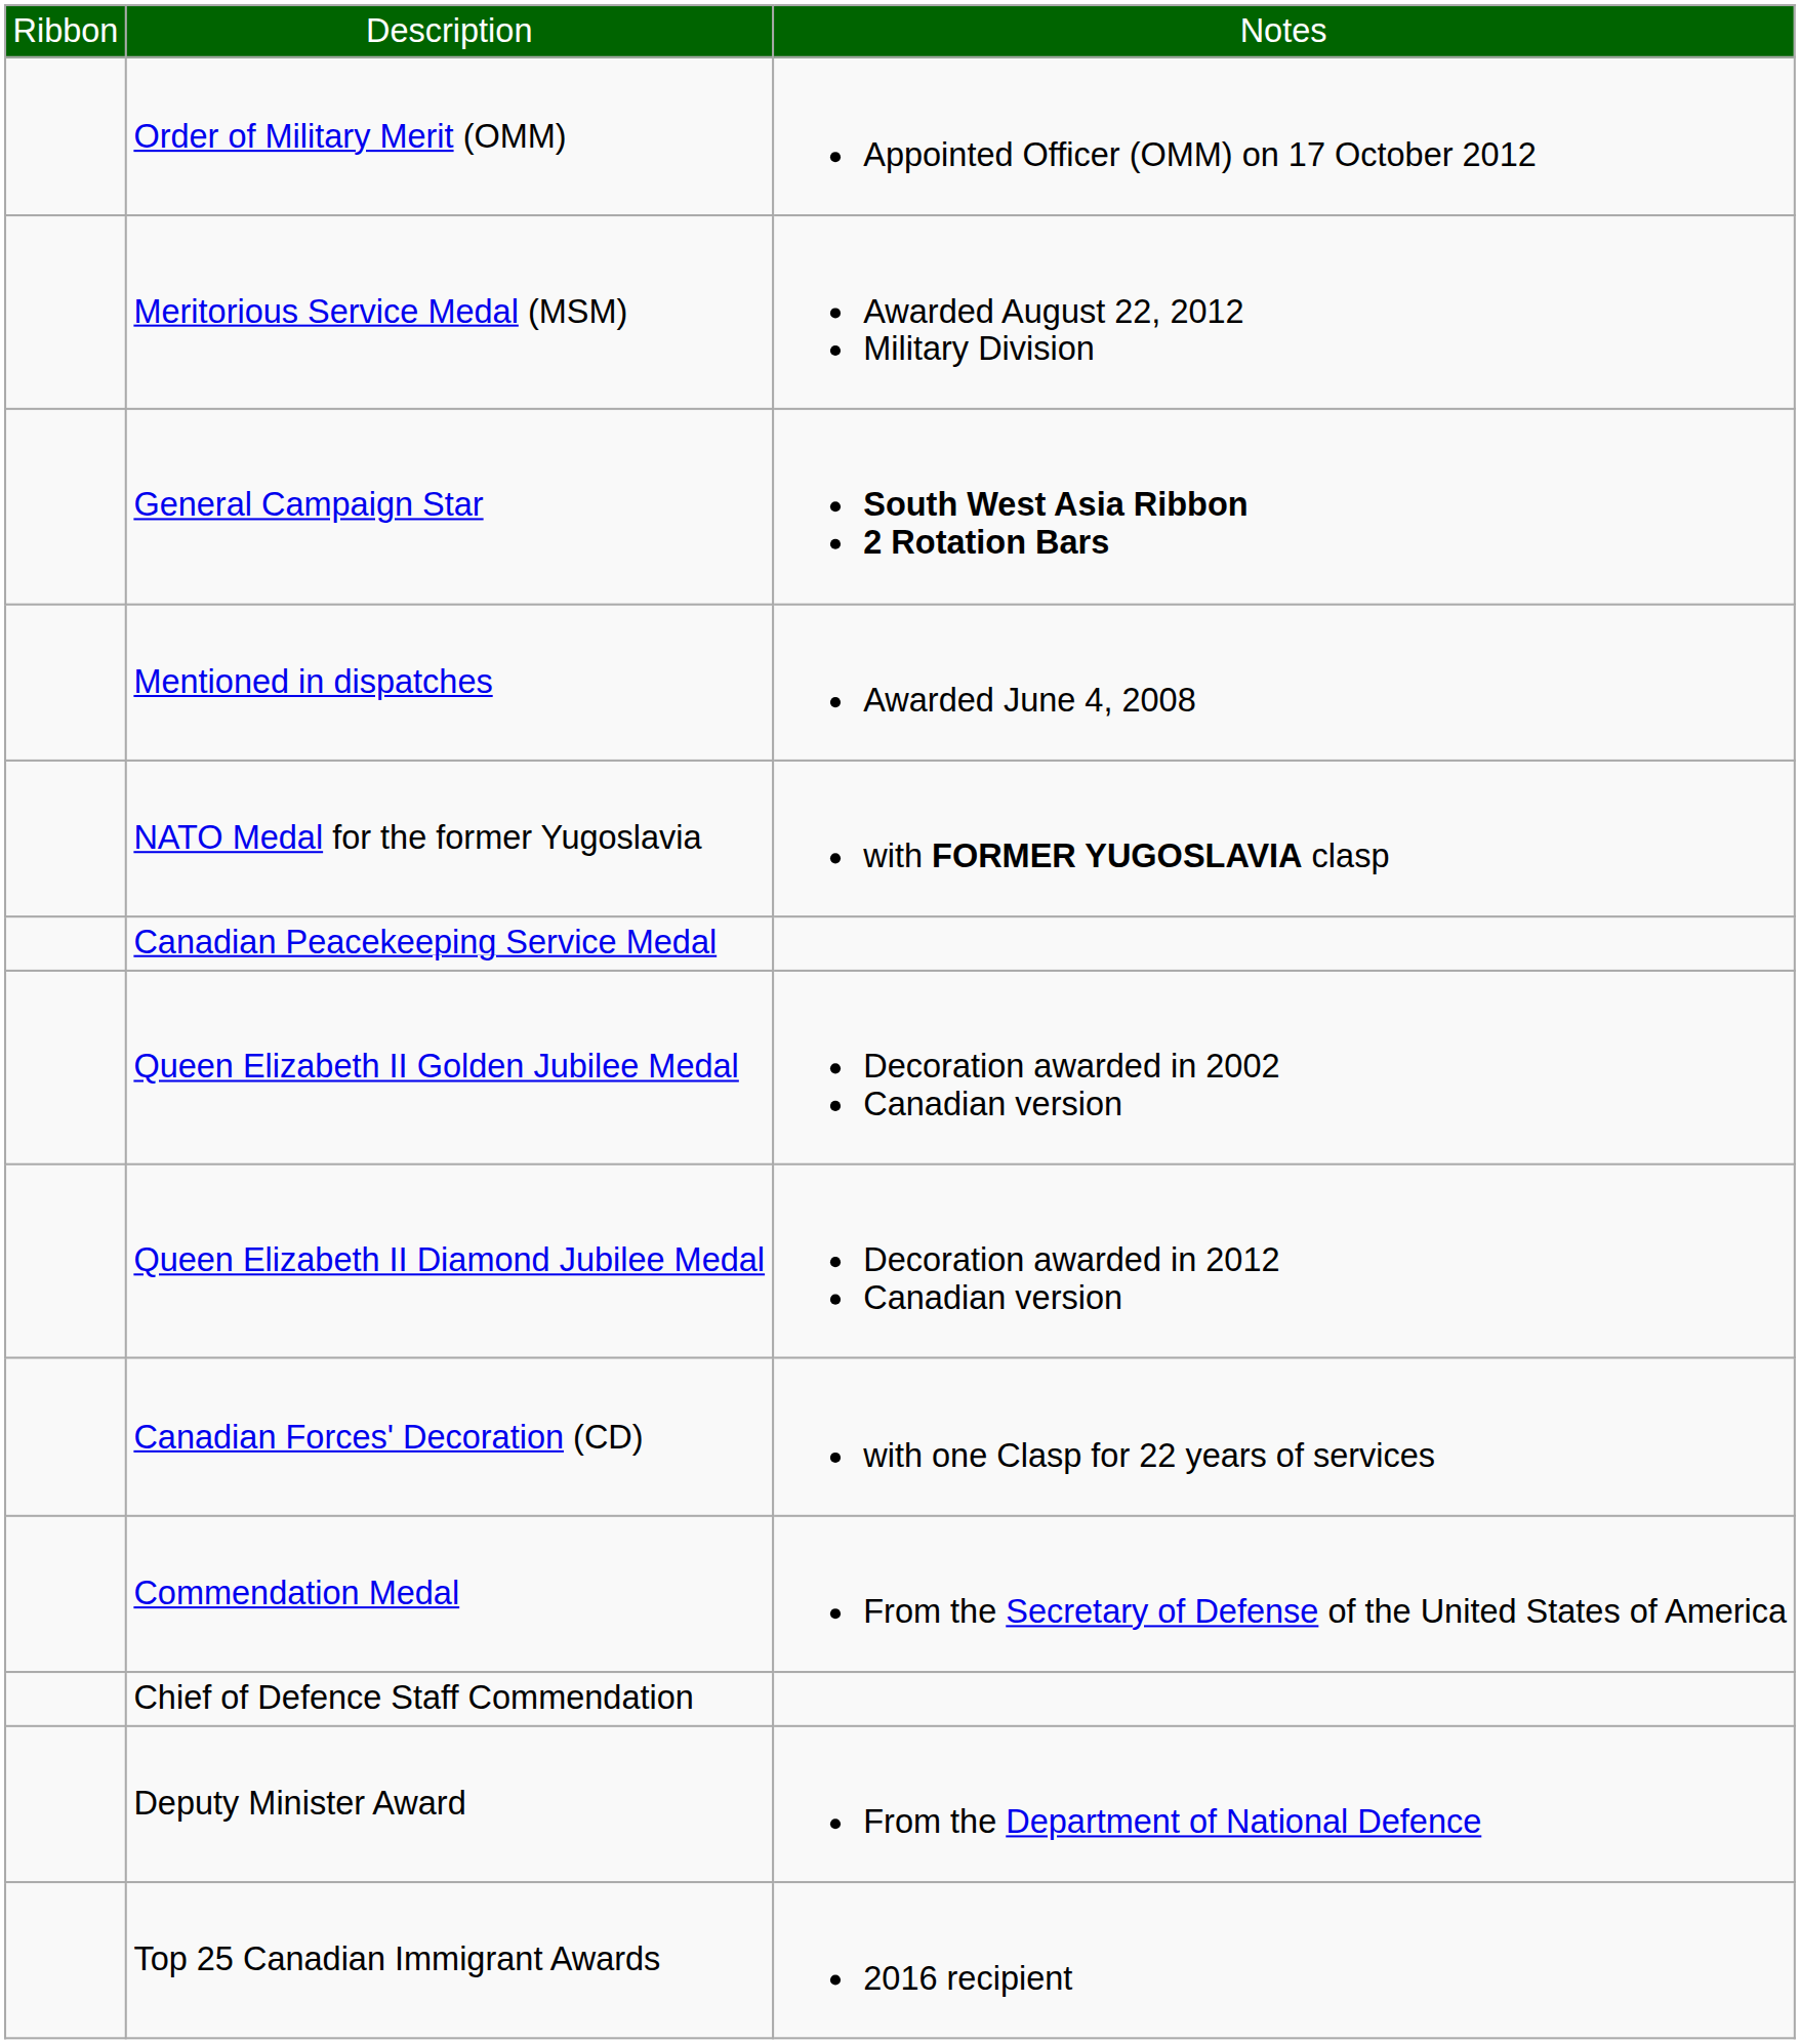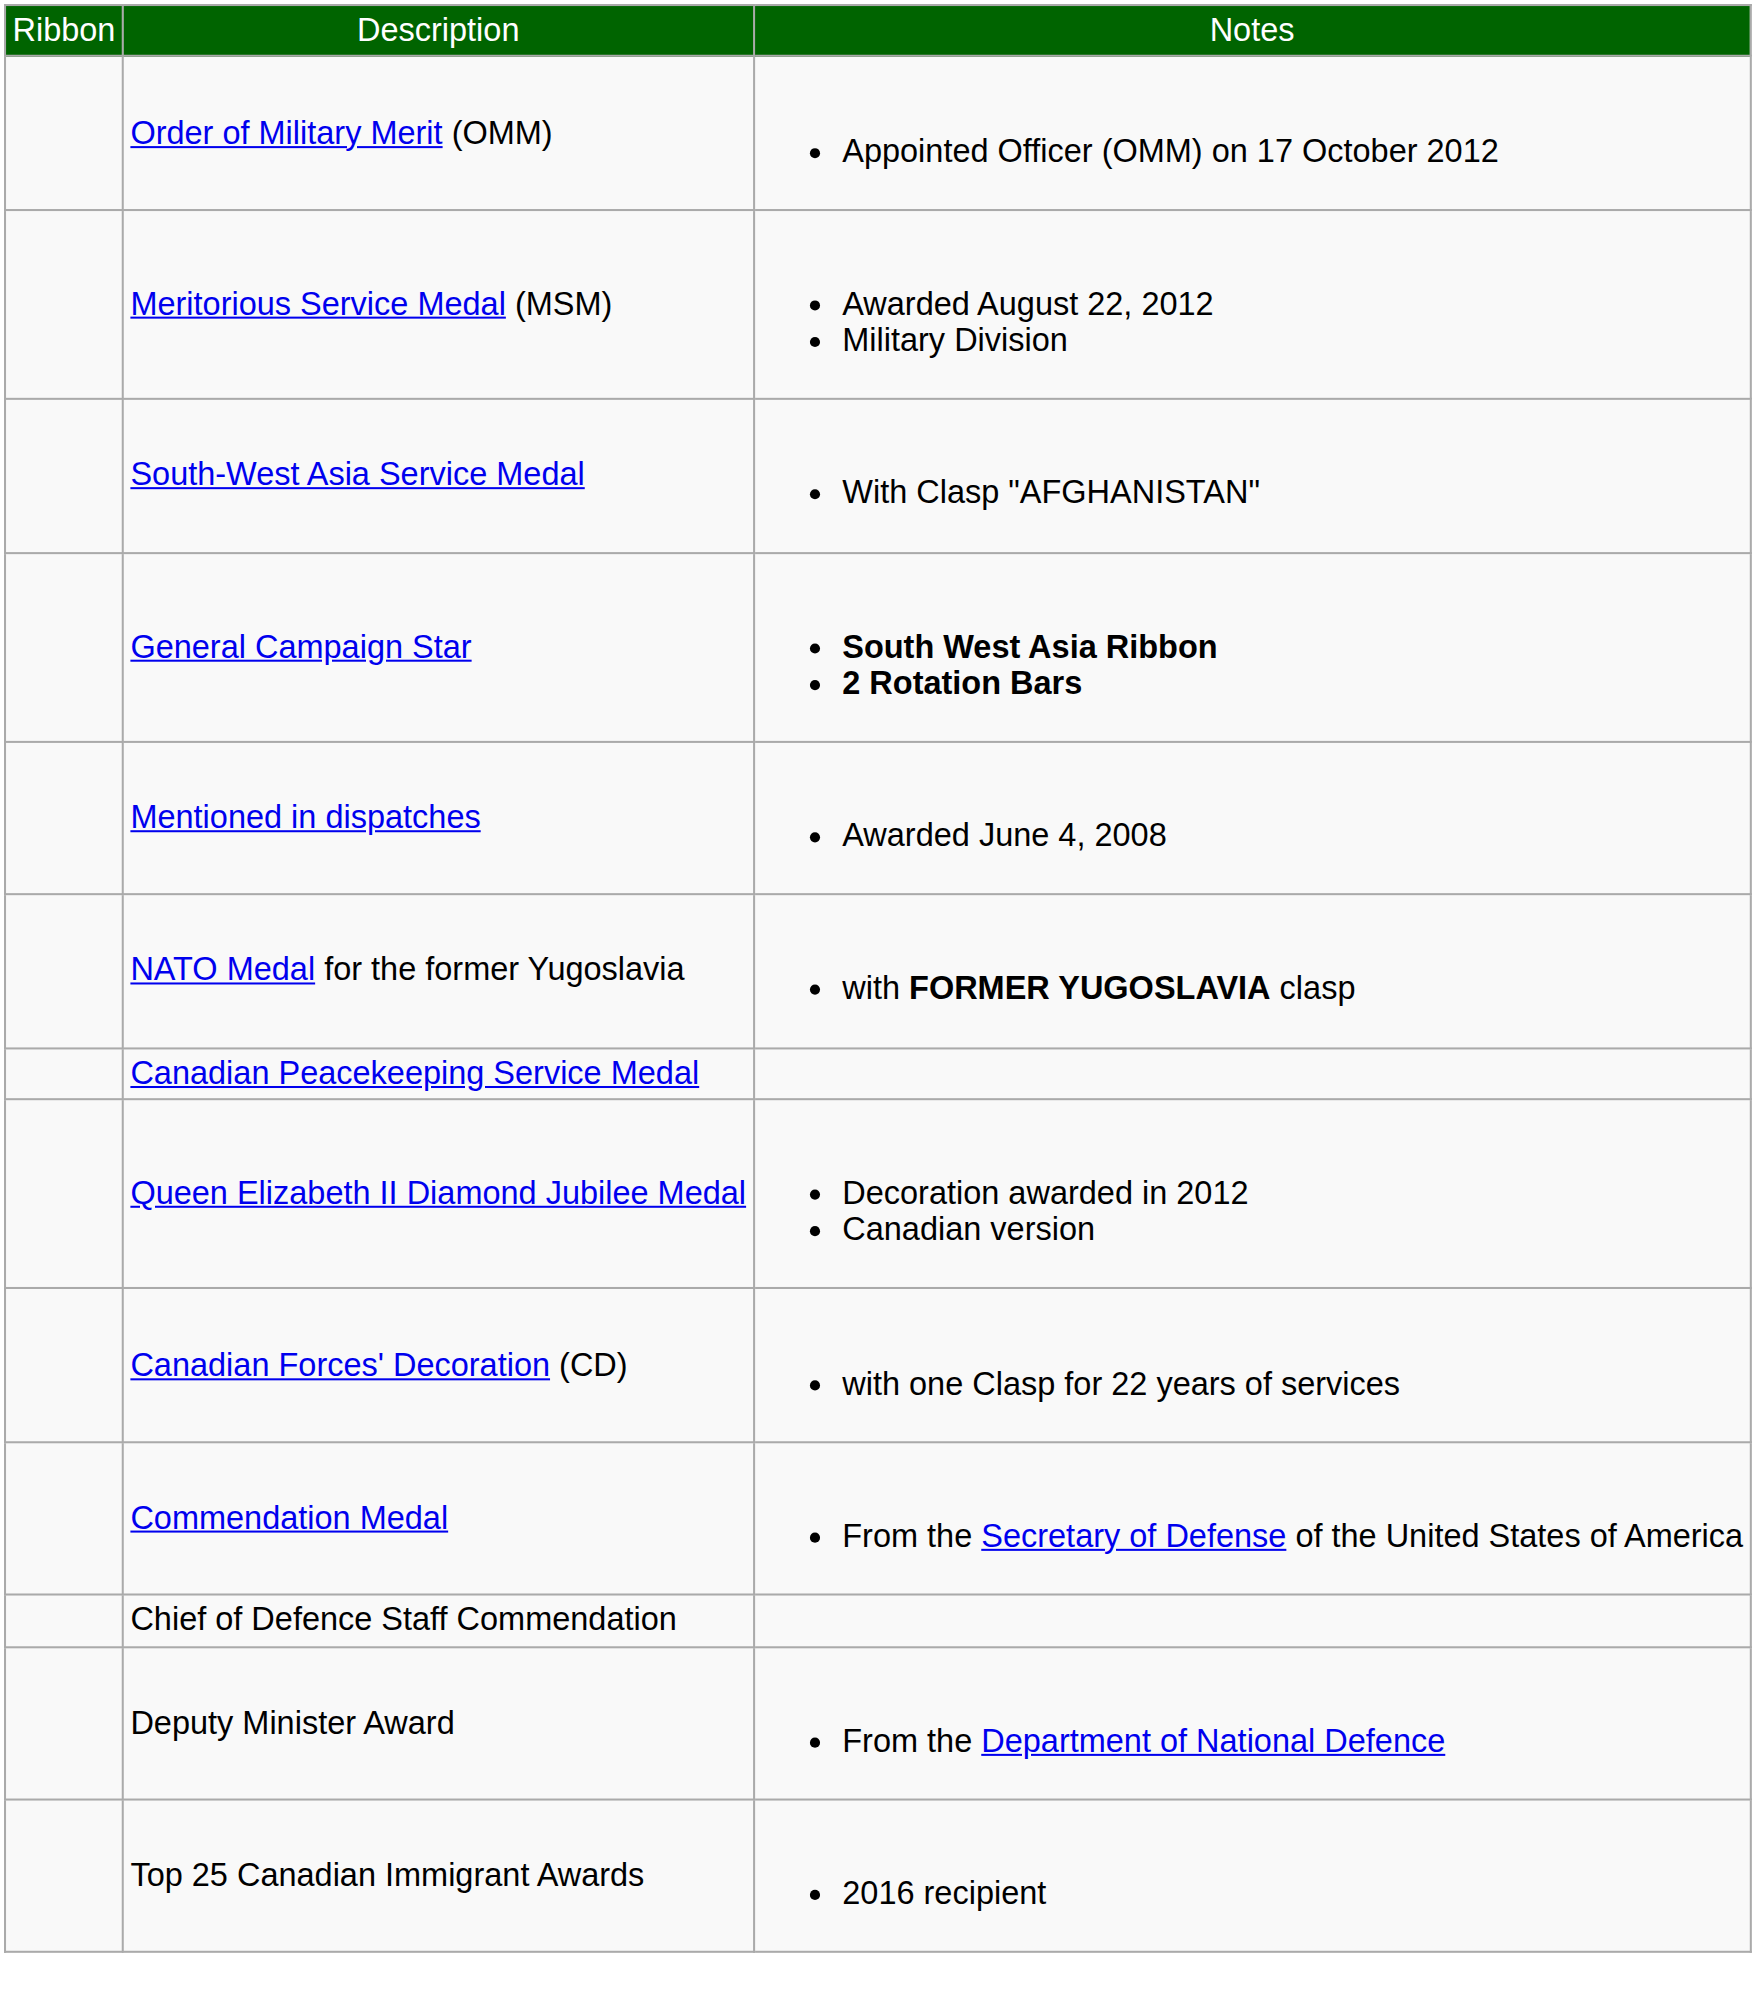+ row: South-West Asia Service Medal | With Clasp "AFGHANISTAN"
- row: Queen Elizabeth II Golden Jubilee Medal | Decoration awarded in 2002 Canadian version
